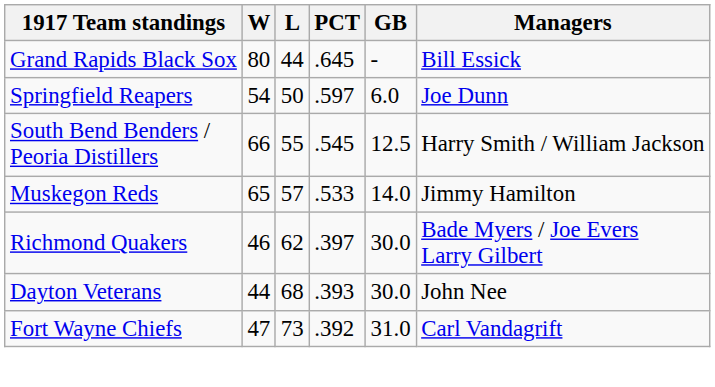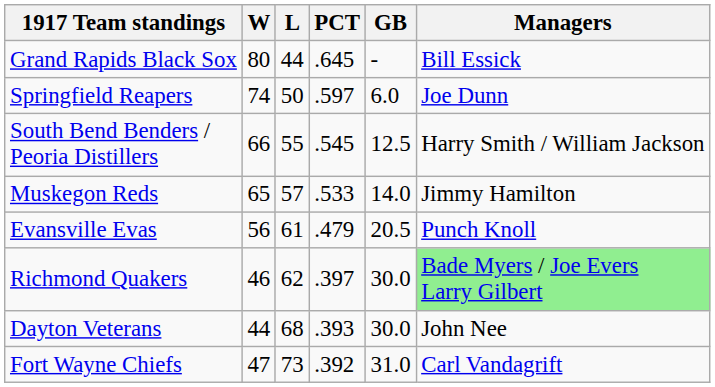Springfield Reapers | W: 54 -> 74
+ row: Evansville Evas | 56 | 61 | .479 | 20.5 | Punch Knoll
Richmond Quakers | Managers: no background -> lightgreen background
